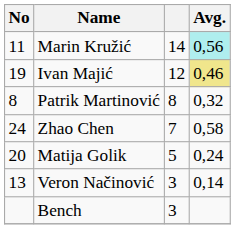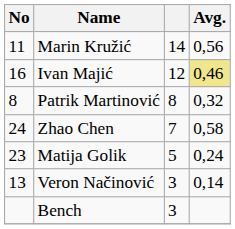Marin Kružić | Avg.: paleturquoise background -> no background
Ivan Majić | No: 19 -> 16
Matija Golik | No: 20 -> 23
